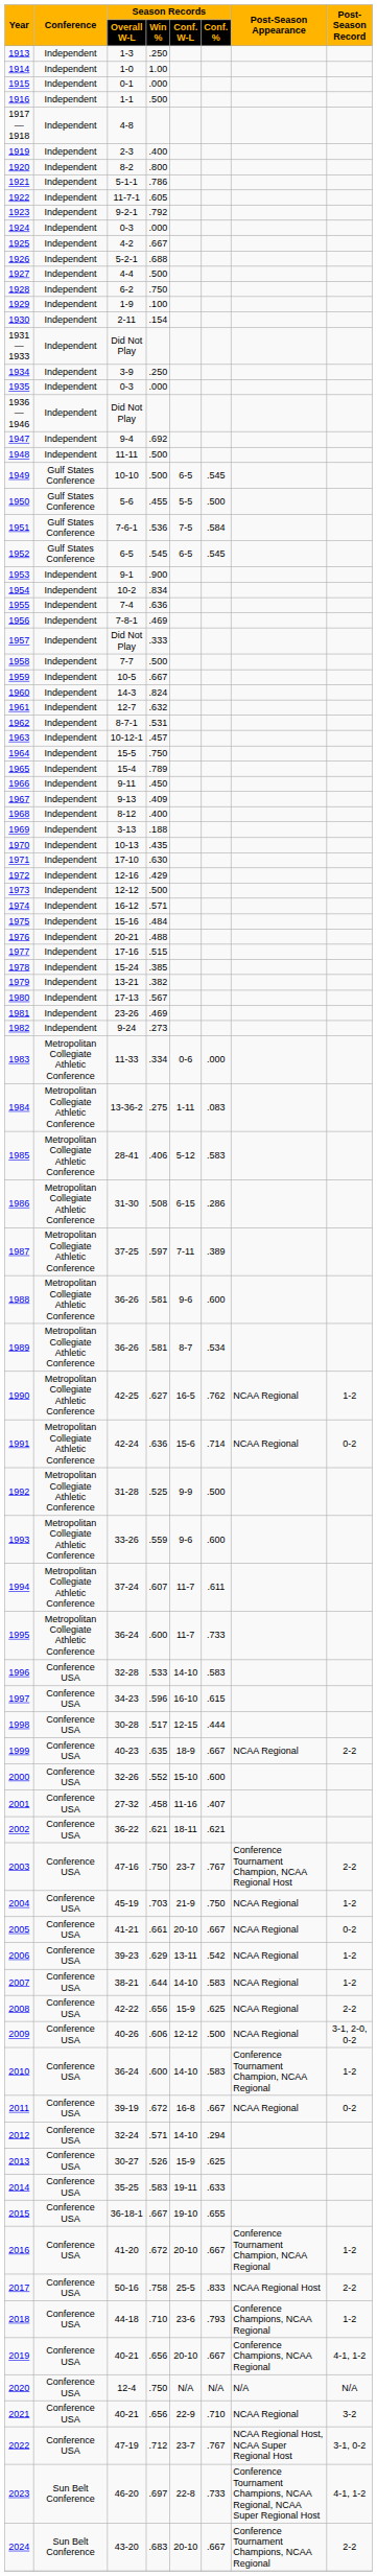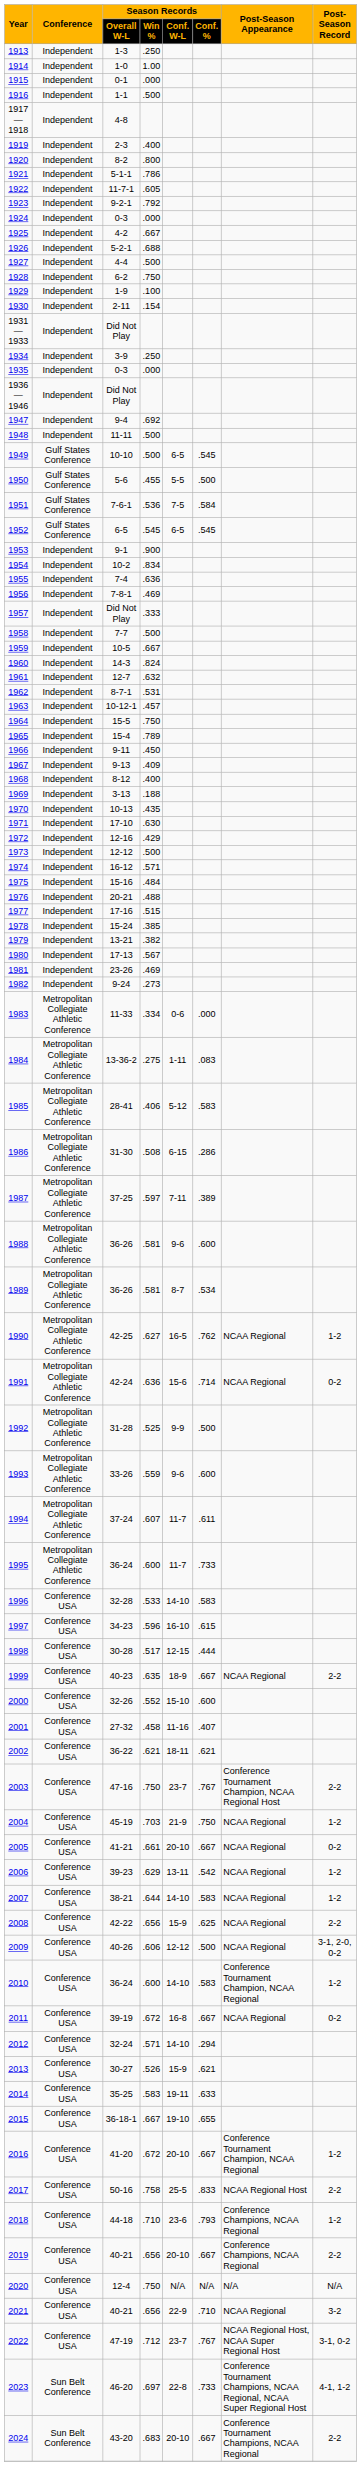2013 | Season Records / Conf. %: .625 -> .621
2019 | Post-Season Record: 4-1, 1-2 -> 2-2
